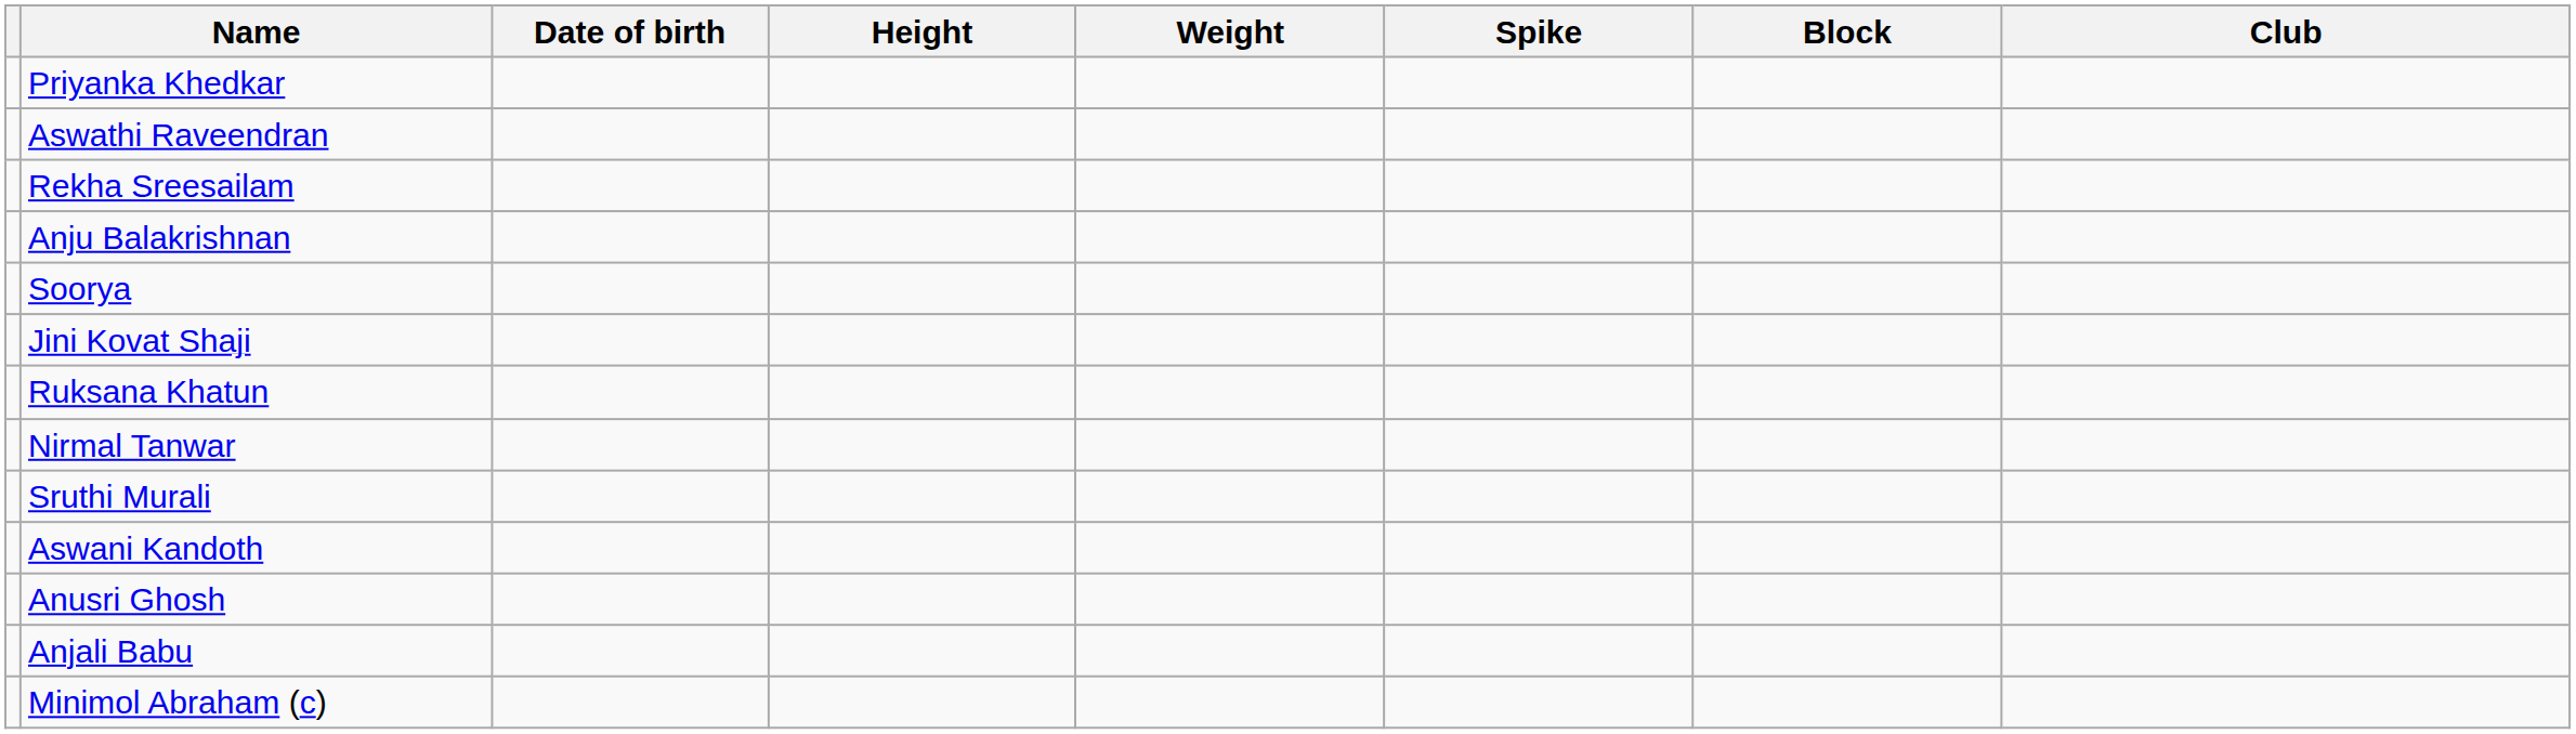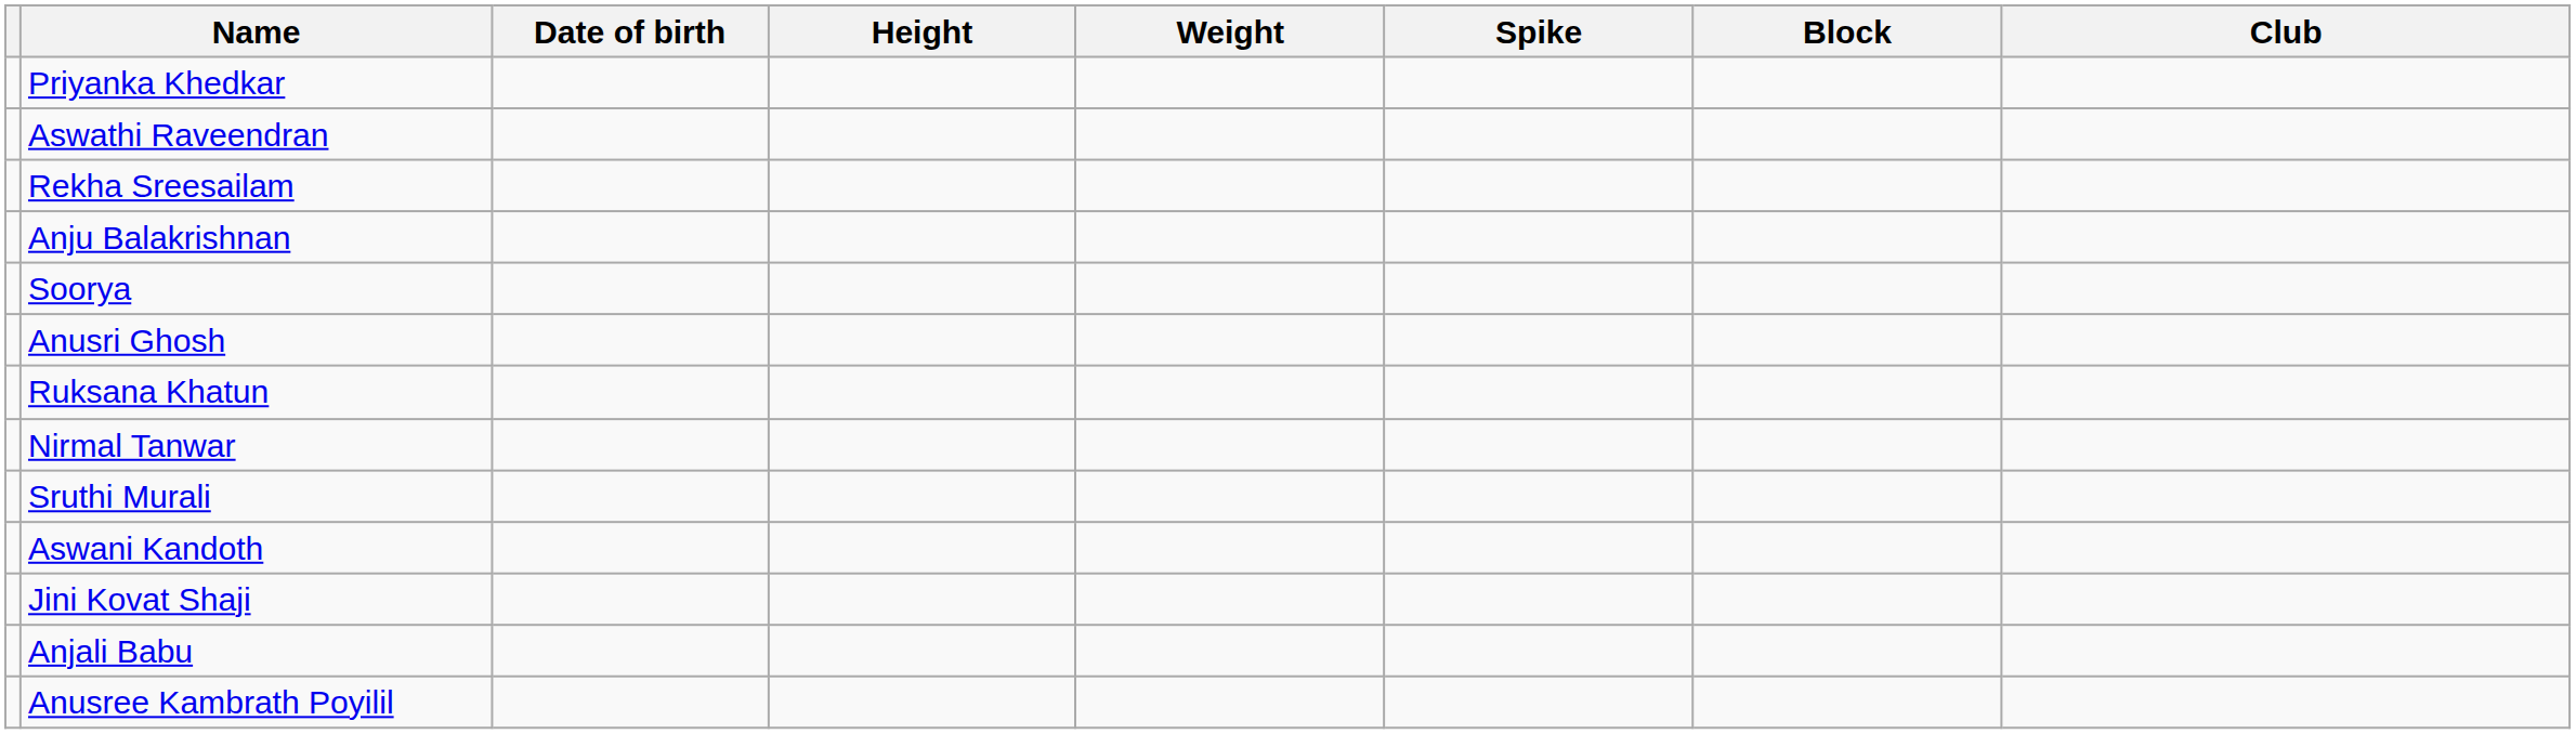rows swapped: Jini Kovat Shaji <-> Anusri Ghosh
- row: Minimol Abraham (c)
+ row: Anusree Kambrath Poyilil
